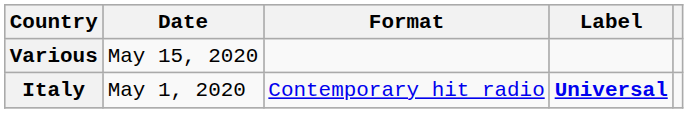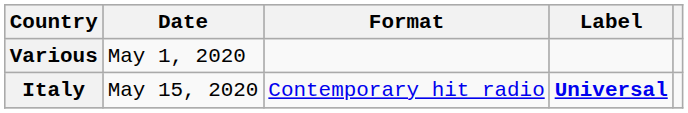Various | Date: May 15, 2020 -> May 1, 2020
Italy | Date: May 1, 2020 -> May 15, 2020
